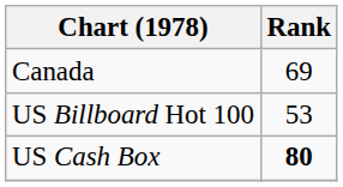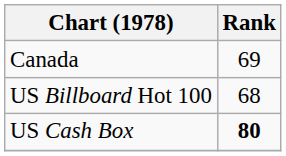US Billboard Hot 100 | Rank: 53 -> 68
